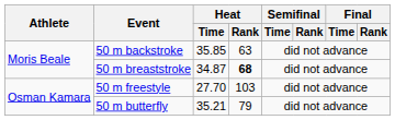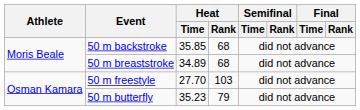50 m backstroke | Heat / Rank: 63 -> 68
50 m breaststroke | Heat / Time: 34.87 -> 34.89
50 m breaststroke | Heat / Rank: bold -> normal
50 m butterfly | Heat / Time: 35.21 -> 35.23
